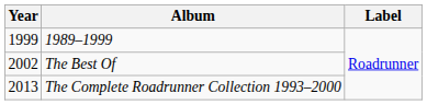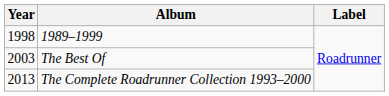1989–1999 | Year: 1999 -> 1998
The Best Of | Year: 2002 -> 2003
